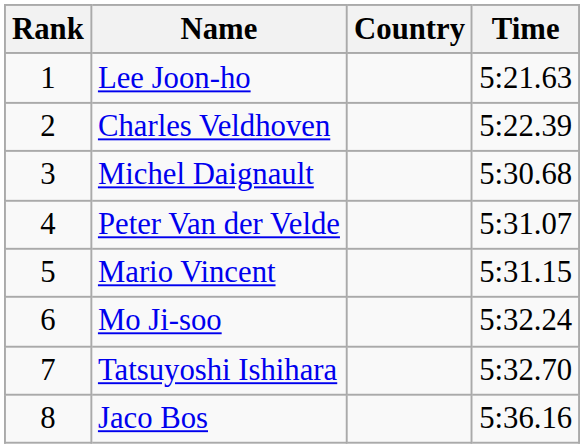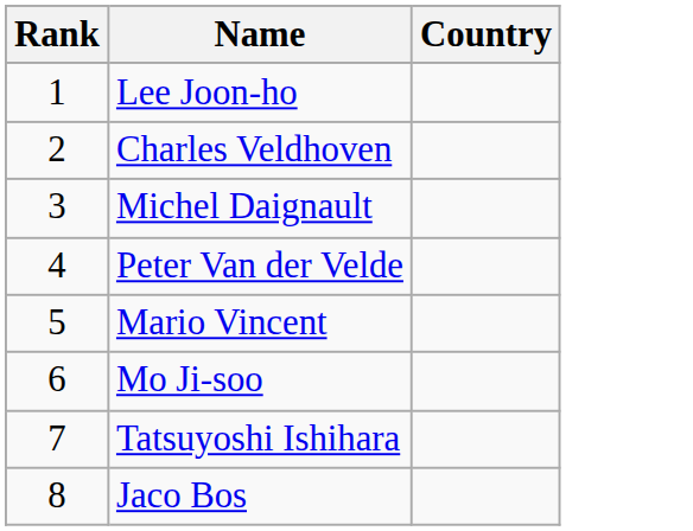- column: Time | 5:21.63 | 5:22.39 | 5:30.68 | 5:31.07 | 5:31.15 | 5:32.24 | 5:32.70 | 5:36.16
